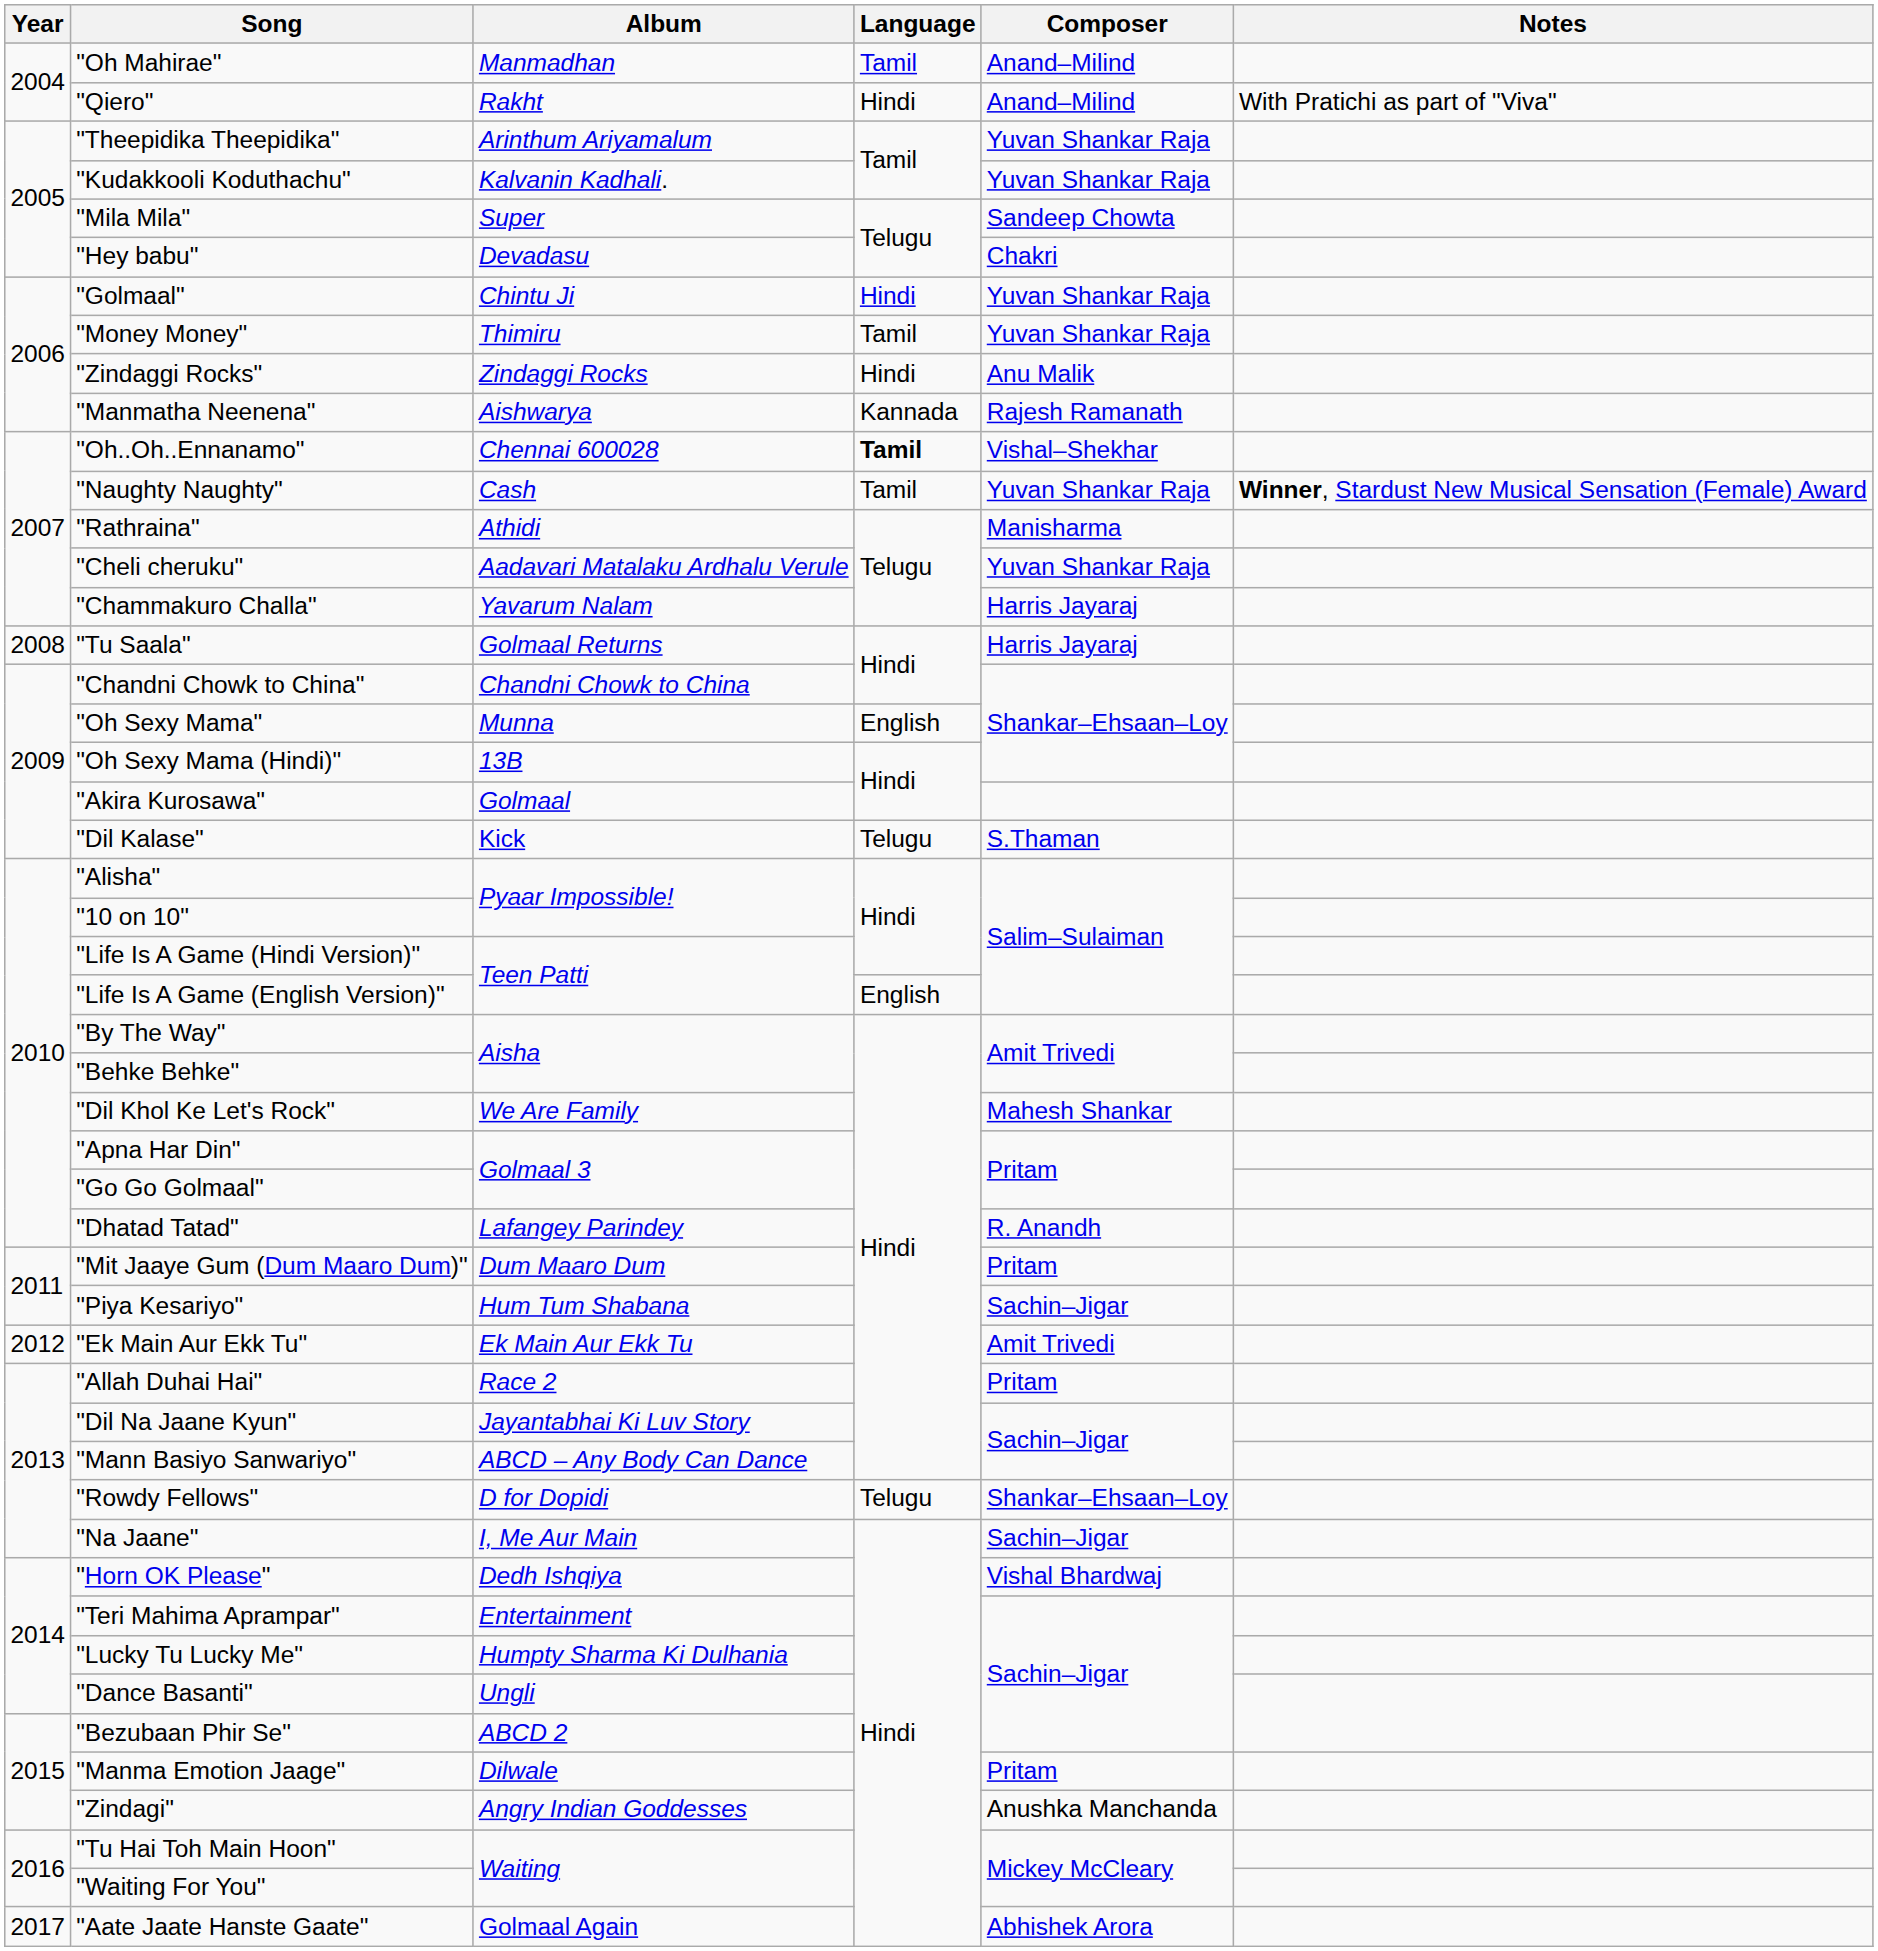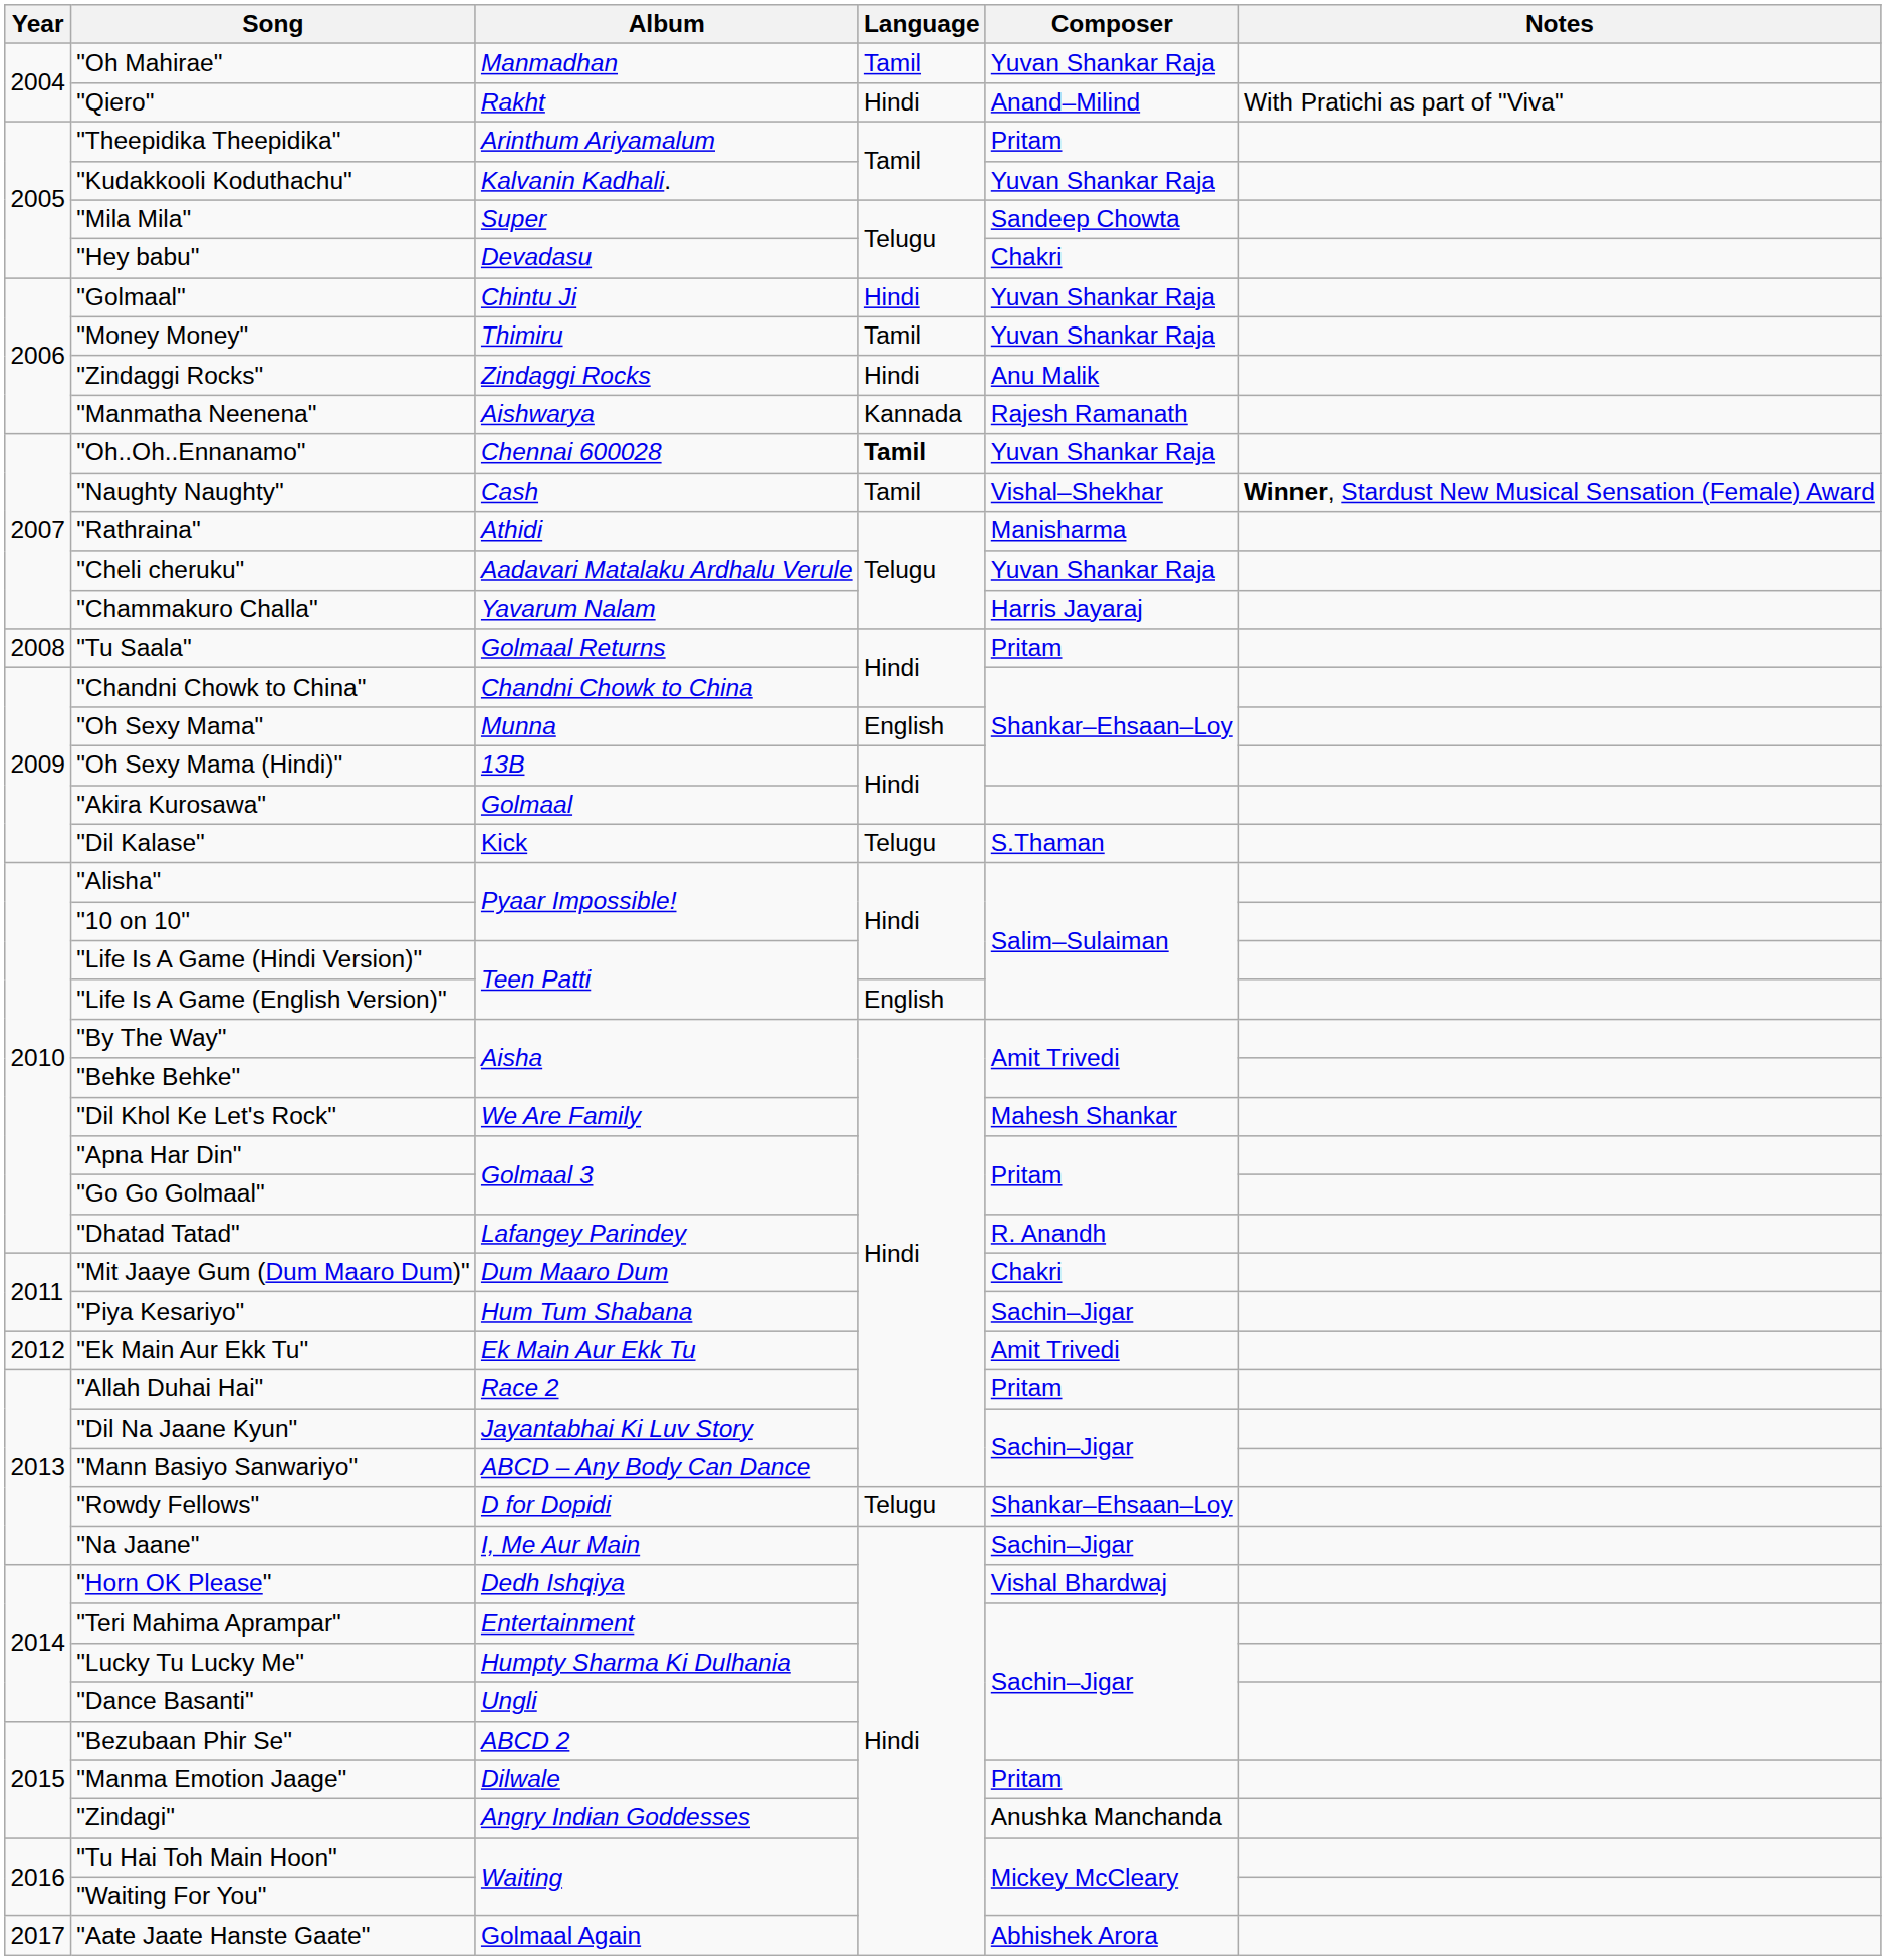"Oh Mahirae" | Composer: Anand–Milind -> Yuvan Shankar Raja
"Theepidika Theepidika" | Composer: Yuvan Shankar Raja -> Pritam
"Oh..Oh..Ennanamo" | Composer: Vishal–Shekhar -> Yuvan Shankar Raja
"Naughty Naughty" | Composer: Yuvan Shankar Raja -> Vishal–Shekhar
"Tu Saala" | Composer: Harris Jayaraj -> Pritam
"Mit Jaaye Gum (Dum Maaro Dum)" | Composer: Pritam -> Chakri
